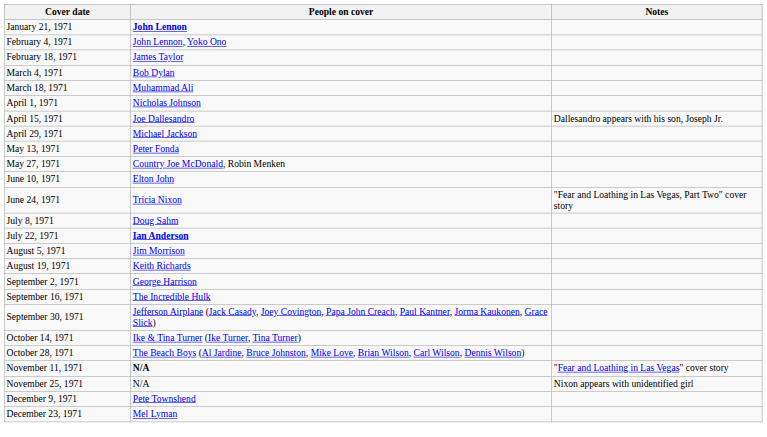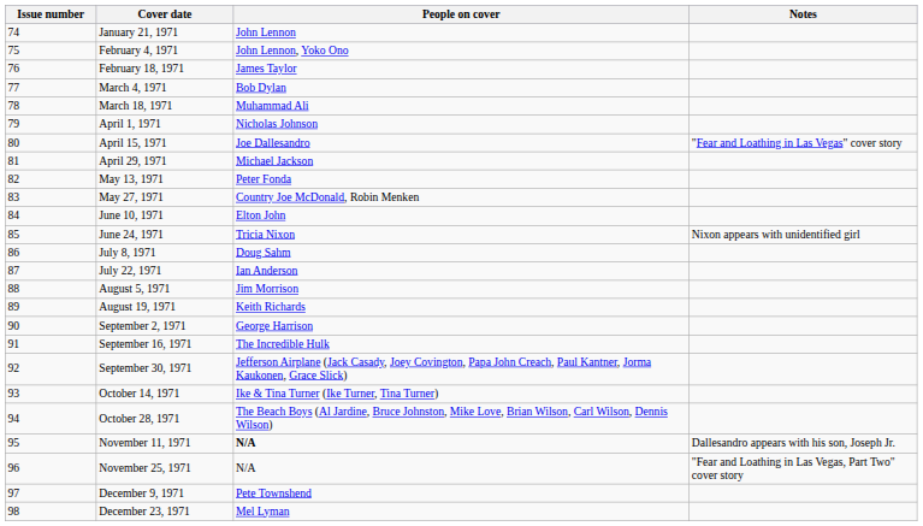+ column: Issue number | 74 | 75 | 76 | 77 | 78 | 79 | 80 | 81 | 82 | 83 | 84 | 85 | 86 | 87 | 88 | 89 | 90 | 91 | 92 | 93 | 94 | 95 | 96 | 97 | 98
January 21, 1971 | People on cover: bold -> normal
April 15, 1971 | Notes: Dallesandro appears with his son, Joseph Jr. -> "Fear and Loathing in Las Vegas" cover story
June 24, 1971 | Notes: "Fear and Loathing in Las Vegas, Part Two" cover story -> Nixon appears with unidentified girl
July 22, 1971 | People on cover: bold -> normal
November 11, 1971 | Notes: "Fear and Loathing in Las Vegas" cover story -> Dallesandro appears with his son, Joseph Jr.
November 25, 1971 | Notes: Nixon appears with unidentified girl -> "Fear and Loathing in Las Vegas, Part Two" cover story
